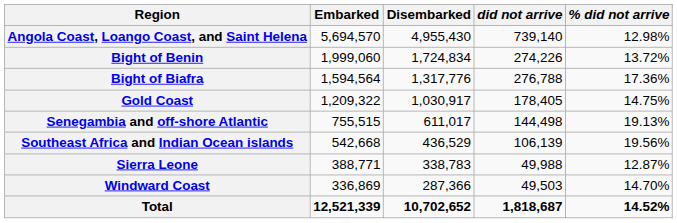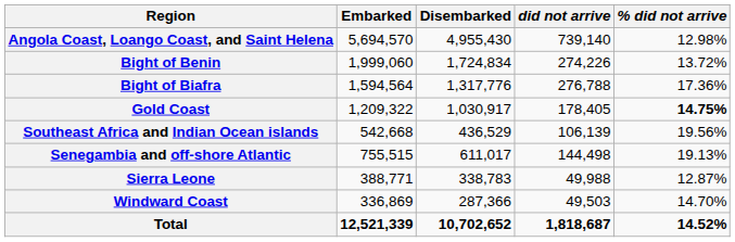Gold Coast | % did not arrive: normal -> bold
rows swapped: Senegambia and off-shore Atlantic <-> Southeast Africa and Indian Ocean islands
